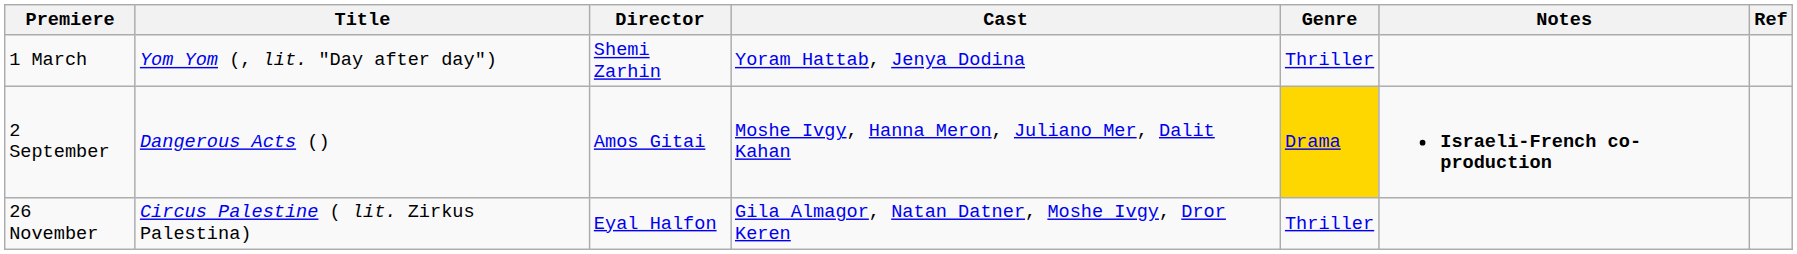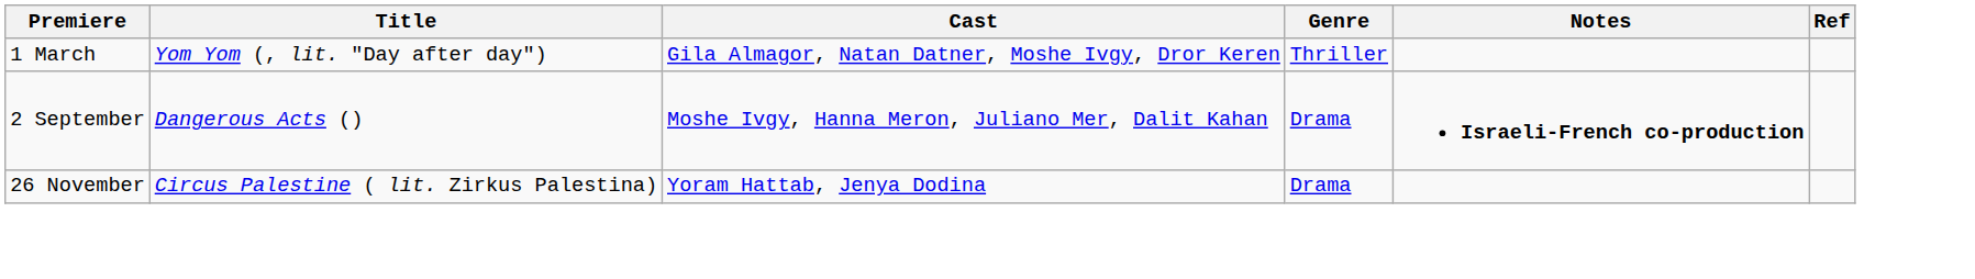- column: Director | Shemi Zarhin | Amos Gitai | Eyal Halfon
1 March | Cast: Yoram Hattab, Jenya Dodina -> Gila Almagor, Natan Datner, Moshe Ivgy, Dror Keren
2 September | Genre: gold background -> no background
26 November | Cast: Gila Almagor, Natan Datner, Moshe Ivgy, Dror Keren -> Yoram Hattab, Jenya Dodina
26 November | Genre: Thriller -> Drama
